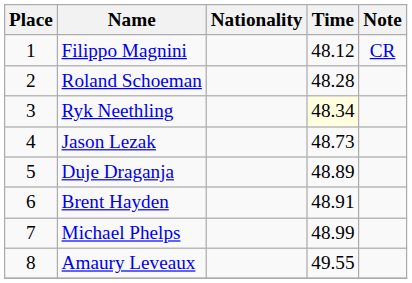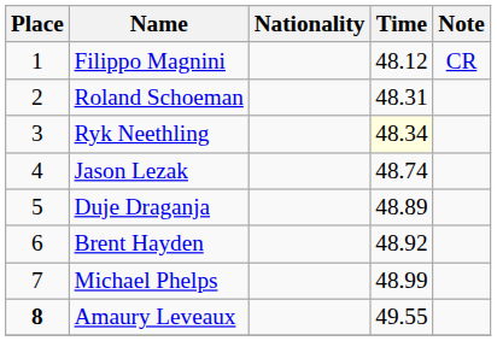Roland Schoeman | Time: 48.28 -> 48.31
Jason Lezak | Time: 48.73 -> 48.74
Brent Hayden | Time: 48.91 -> 48.92
Amaury Leveaux | Place: normal -> bold
